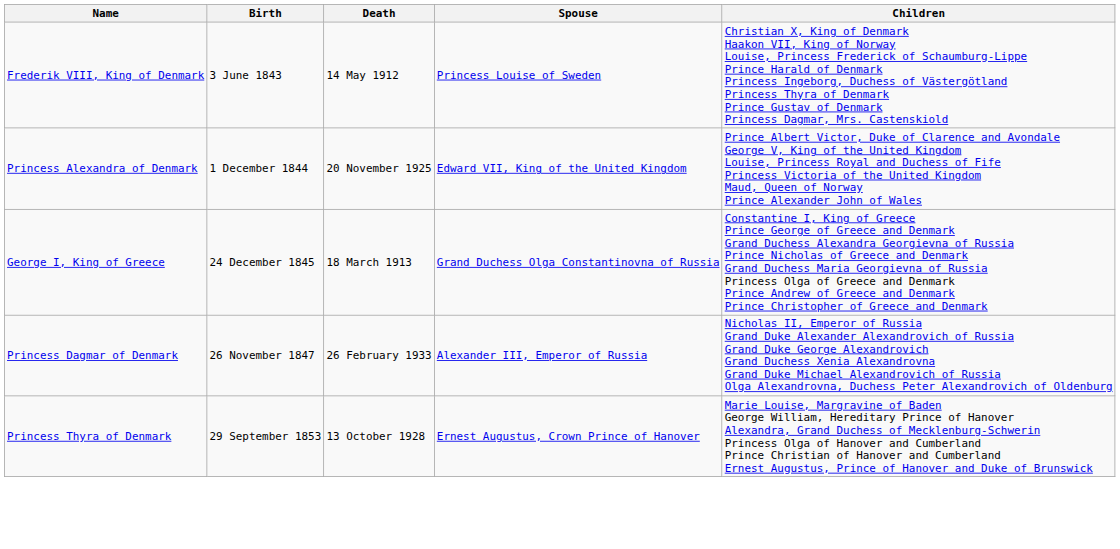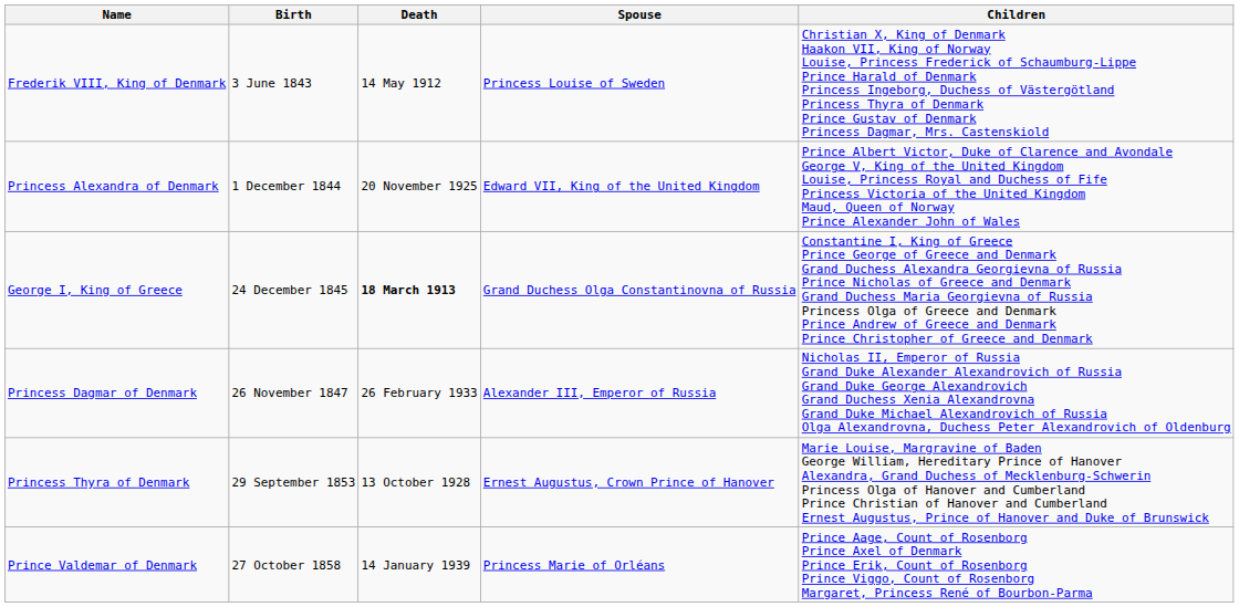George I, King of Greece | Death: normal -> bold
+ row: Prince Valdemar of Denmark | 27 October 1858 | 14 January 1939 | Princess Marie of Orléans | Prince Aage, Count of Rosenborg Prince Axel of Denmark Prince Erik, Count of Rosenborg Prince Viggo, Count of Rosenborg Margaret, Princess René of Bourbon-Parma
